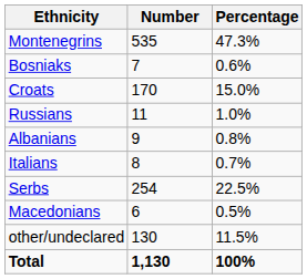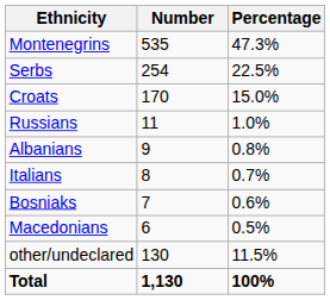rows swapped: Serbs <-> Bosniaks
